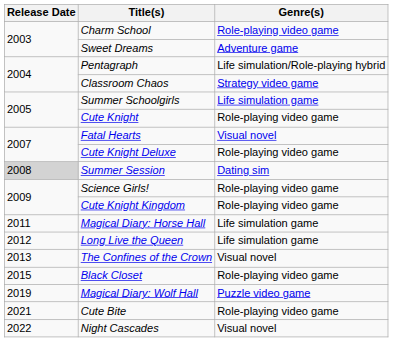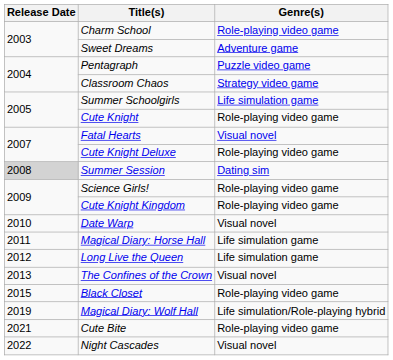Pentagraph | Genre(s): Life simulation/Role-playing hybrid -> Puzzle video game
+ row: 2010 | Date Warp | Visual novel
Magical Diary: Wolf Hall | Genre(s): Puzzle video game -> Life simulation/Role-playing hybrid
